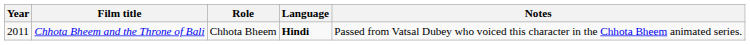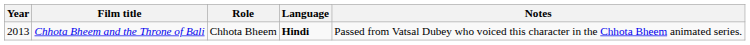Chhota Bheem and the Throne of Bali | Year: 2011 -> 2013
